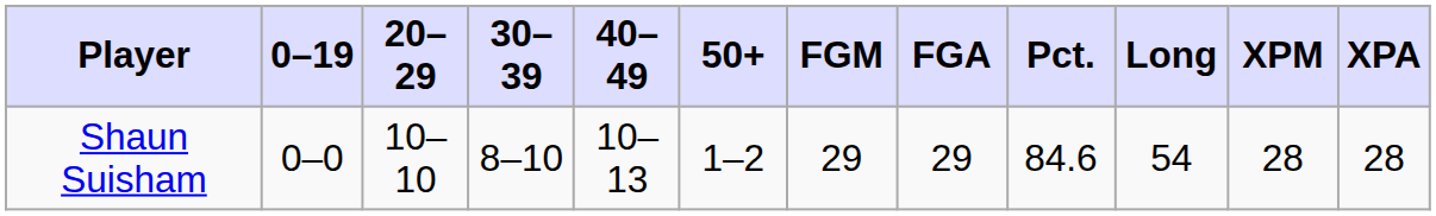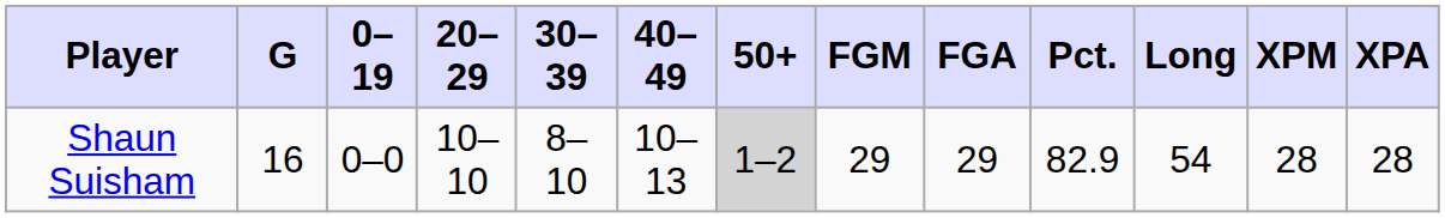+ column: G | 16
Shaun Suisham | 50+: no background -> lightgrey background
Shaun Suisham | Pct.: 84.6 -> 82.9
